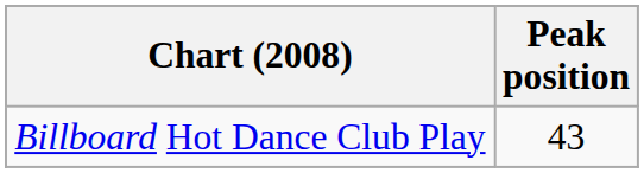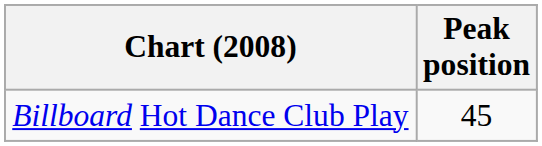Billboard Hot Dance Club Play | Peak position: 43 -> 45
